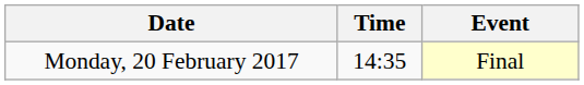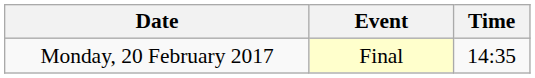columns swapped: Time <-> Event
